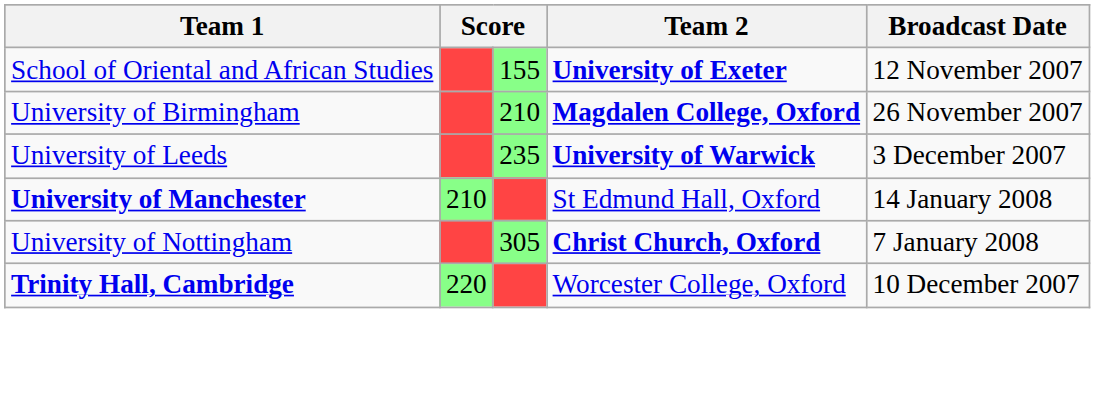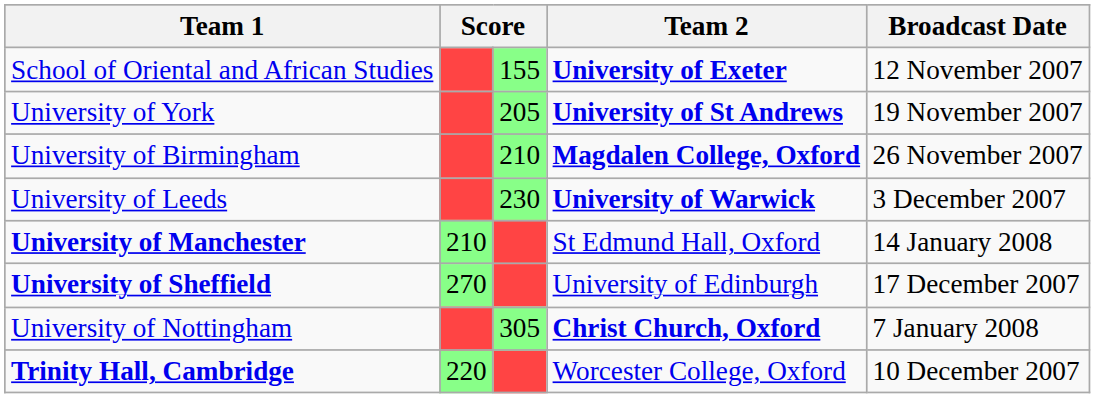+ row: University of York | 205 | University of St Andrews | 19 November 2007
University of Leeds | column 3: 235 -> 230
+ row: University of Sheffield | 270 | University of Edinburgh | 17 December 2007
